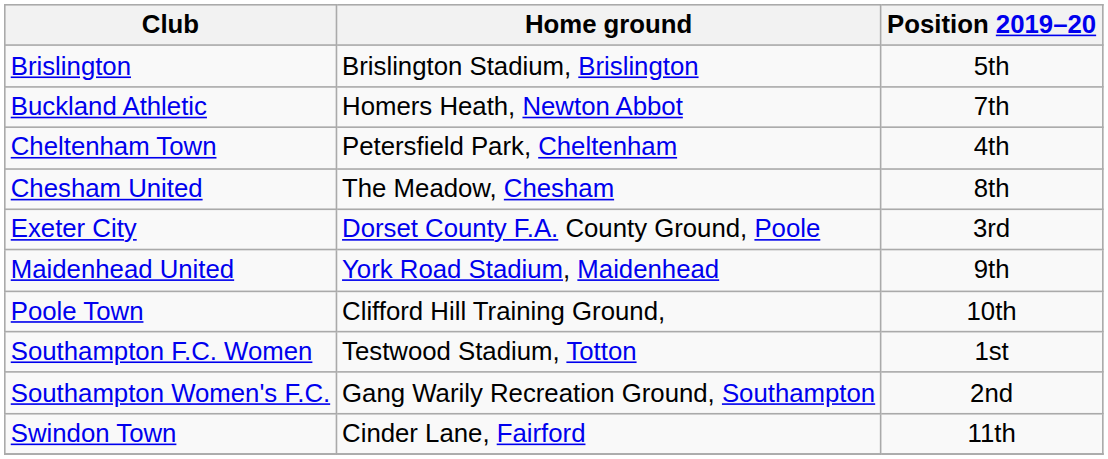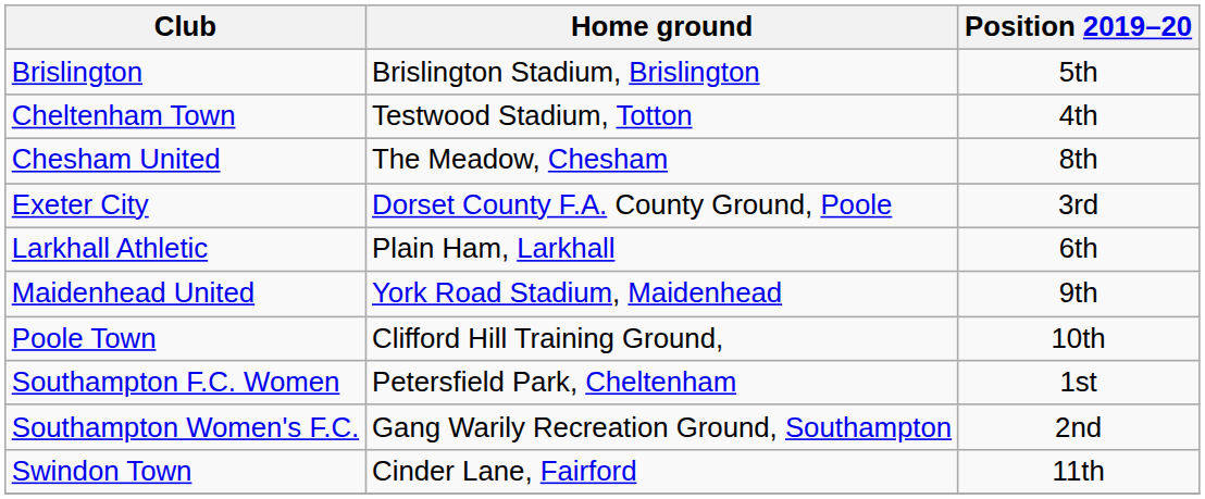- row: Buckland Athletic | Homers Heath, Newton Abbot | 7th
Cheltenham Town | Home ground: Petersfield Park, Cheltenham -> Testwood Stadium, Totton
+ row: Larkhall Athletic | Plain Ham, Larkhall | 6th
Southampton F.C. Women | Home ground: Testwood Stadium, Totton -> Petersfield Park, Cheltenham
